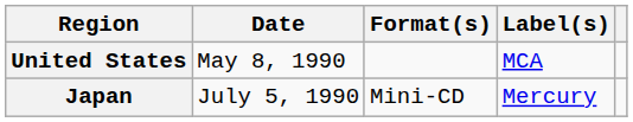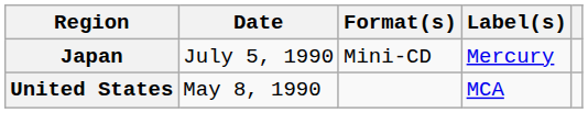rows swapped: United States <-> Japan
